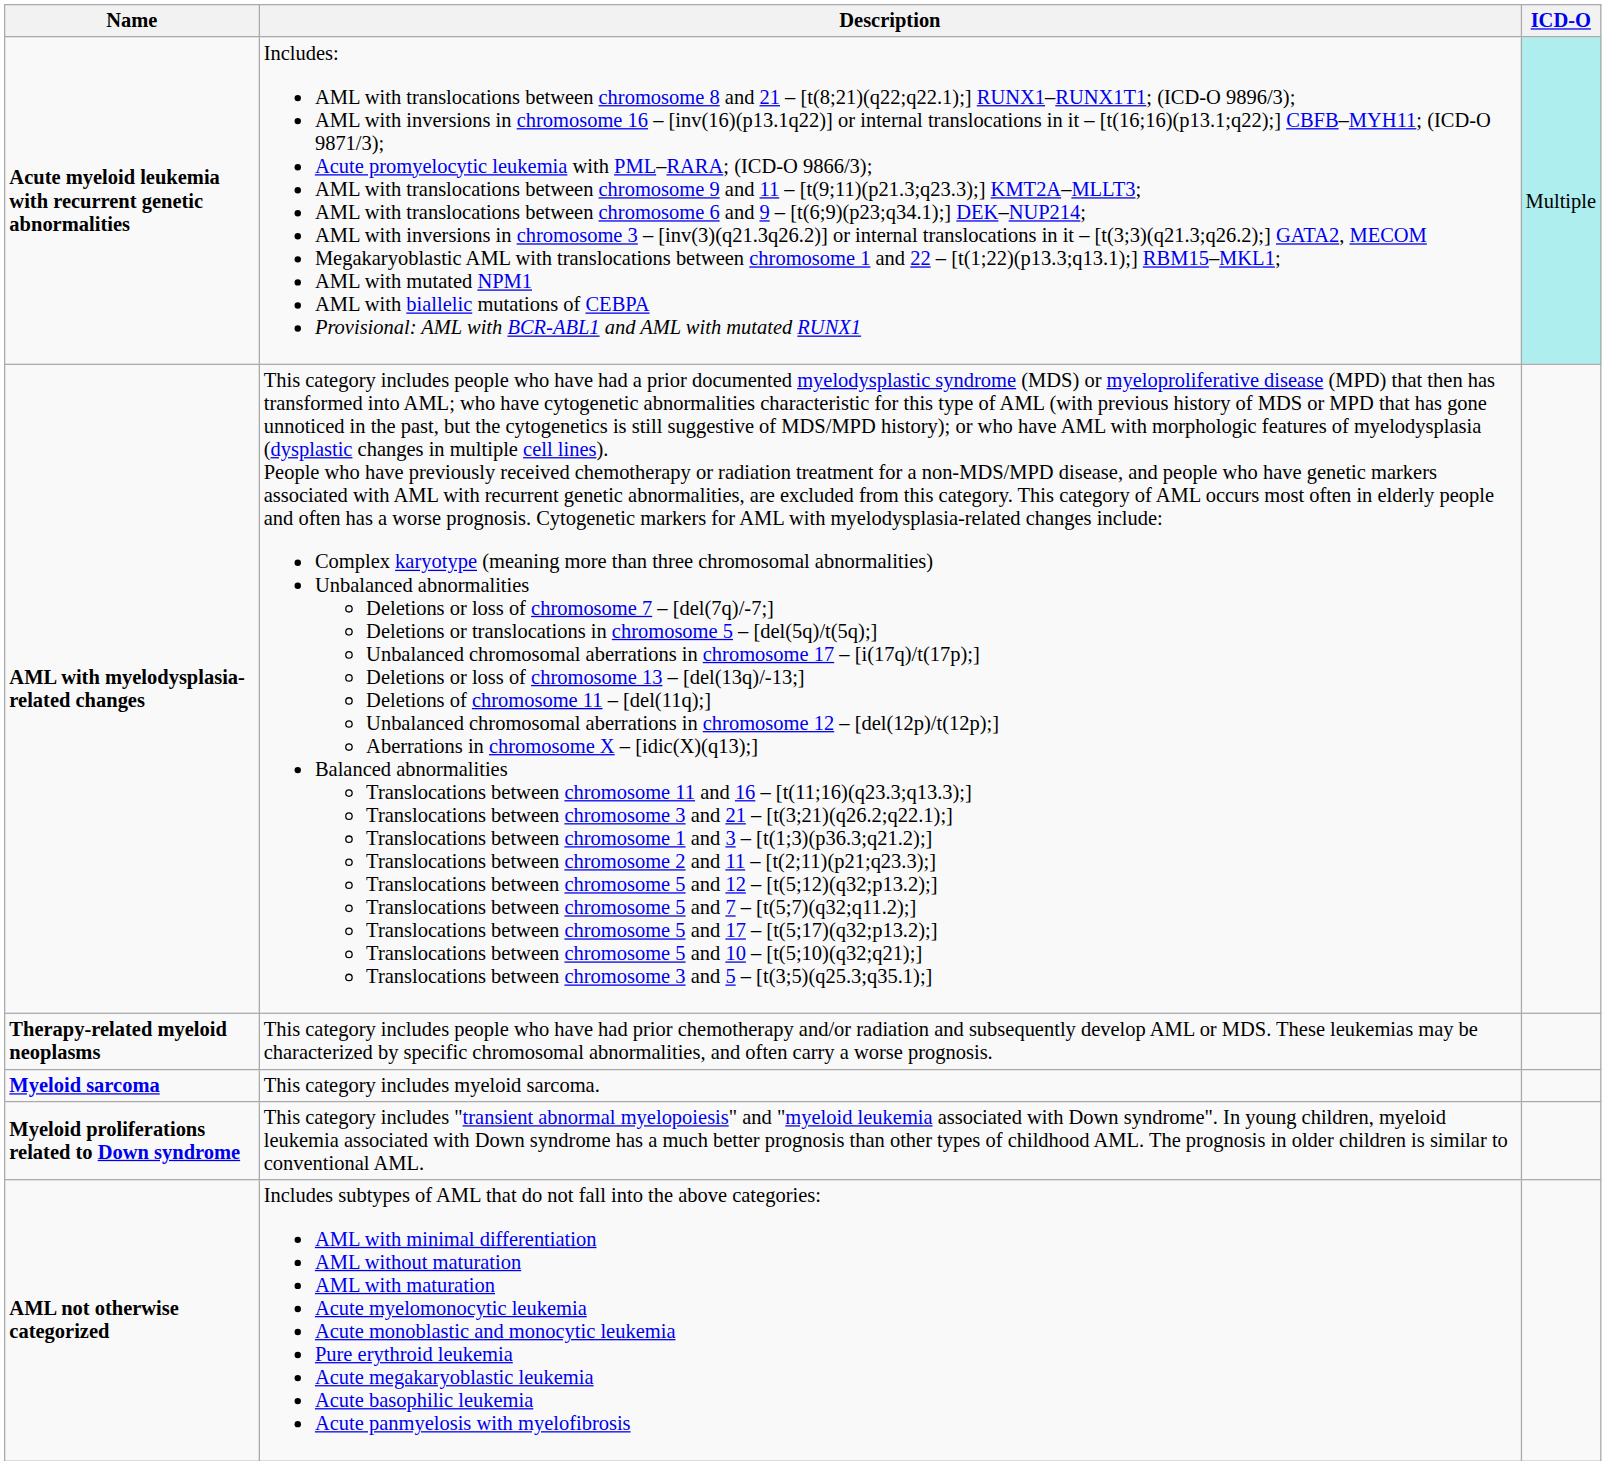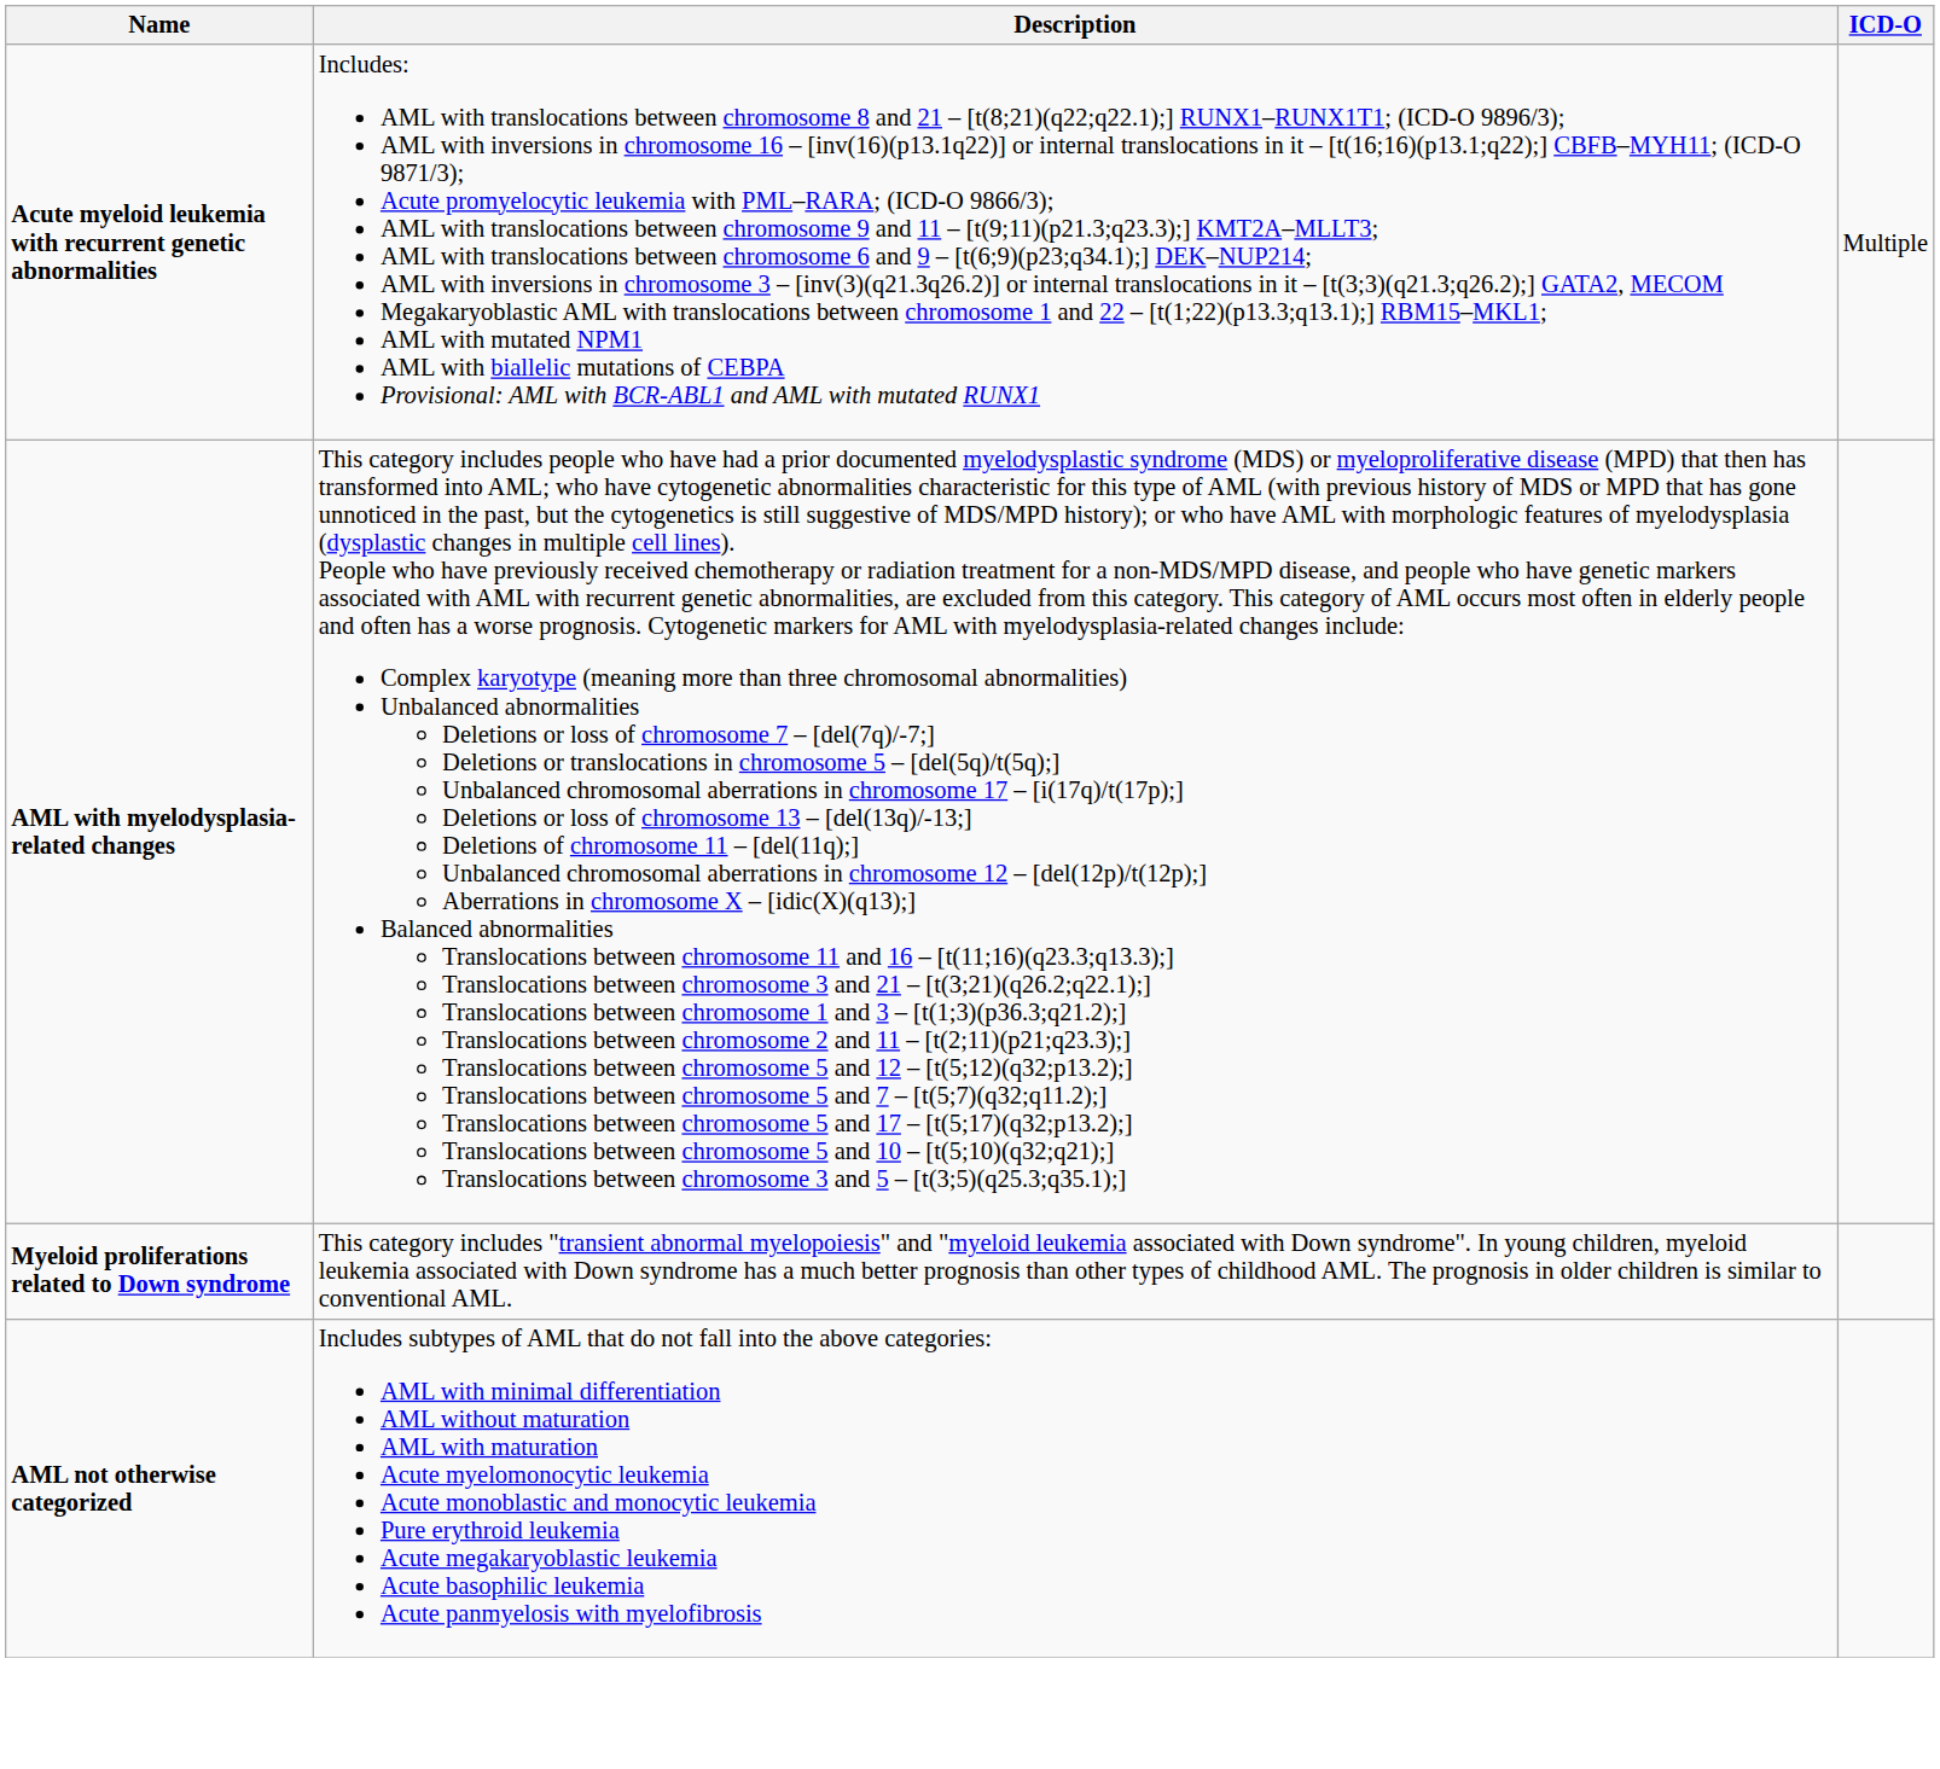Acute myeloid leukemia with recurrent genetic abnormalities | ICD-O: paleturquoise background -> no background
- row: Therapy-related myeloid neoplasms | This category includes people who have had prior chemotherapy and/or radiation and subsequently develop AML or MDS. These leukemias may be characterized by specific chromosomal abnormalities, and often carry a worse prognosis.
- row: Myeloid sarcoma | This category includes myeloid sarcoma.
